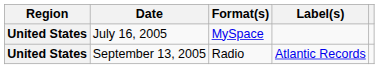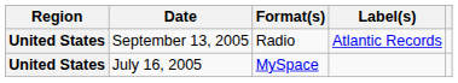rows swapped: July 16, 2005 <-> September 13, 2005
